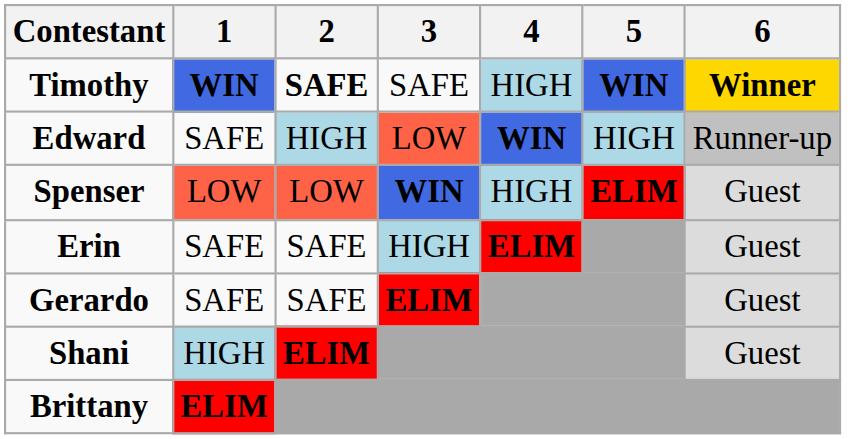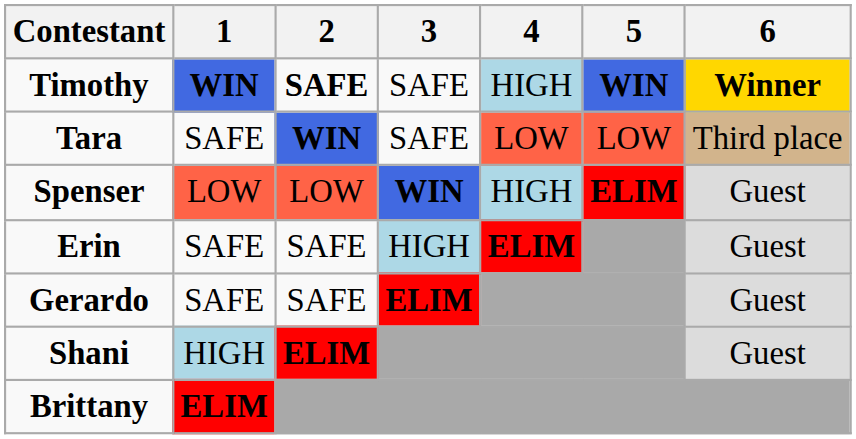- row: Edward | SAFE | HIGH | LOW | WIN | HIGH | Runner-up
+ row: Tara | SAFE | WIN | SAFE | LOW | LOW | Third place
